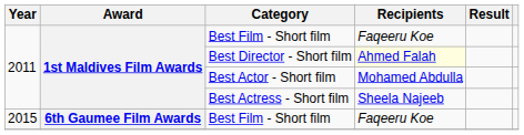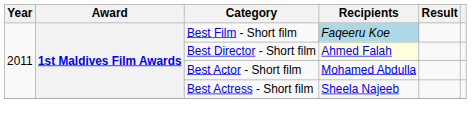2011 / Best Film - Short film | Recipients: no background -> lightblue background
- row: 2015 | 6th Gaumee Film Awards | Best Film - Short film | Faqeeru Koe
